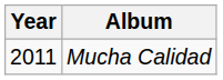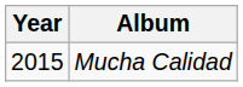Mucha Calidad | Year: 2011 -> 2015
